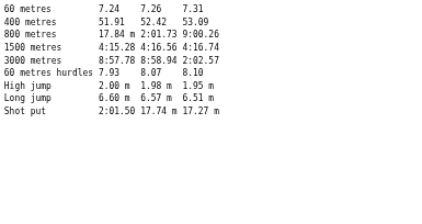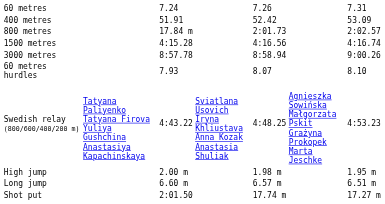800 metres | column 7: 9:00.26 -> 2:02.57
3000 metres | column 7: 2:02.57 -> 9:00.26
+ row: Swedish relay (800/600/400/200 m) | Tatyana Paliyenko Tatyana Firova Yuliya Gushchina Anastasiya Kapachinskaya | 4:43.22 | Sviatlana Usovich Iryna Khliustava Anna Kozak Anastasia Shuliak | 4:48.25 | Agnieszka Sowińska Małgorzata Pskit Grażyna Prokopek Marta Jeschke | 4:53.23
